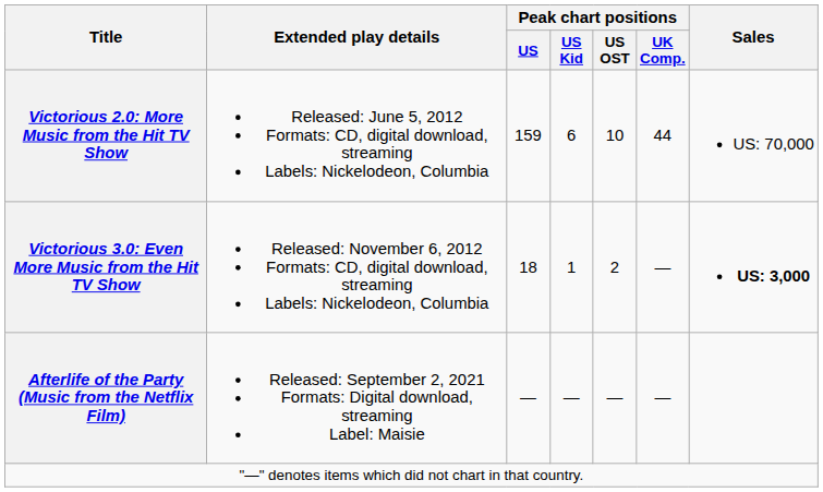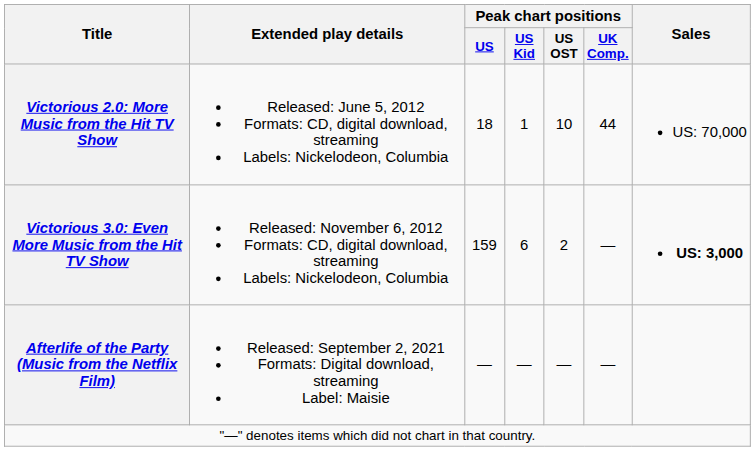Victorious 2.0: More Music from the Hit TV Show | Peak chart positions / US: 159 -> 18
Victorious 2.0: More Music from the Hit TV Show | Peak chart positions / US Kid: 6 -> 1
Victorious 3.0: Even More Music from the Hit TV Show | Peak chart positions / US: 18 -> 159
Victorious 3.0: Even More Music from the Hit TV Show | Peak chart positions / US Kid: 1 -> 6
